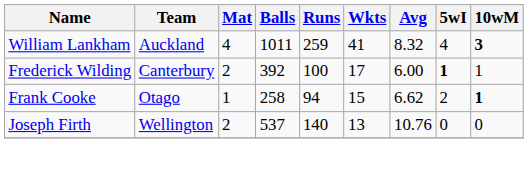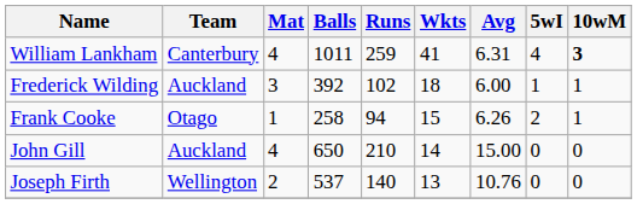William Lankham | Team: Auckland -> Canterbury
William Lankham | Avg: 8.32 -> 6.31
Frederick Wilding | Team: Canterbury -> Auckland
Frederick Wilding | Mat: 2 -> 3
Frederick Wilding | Runs: 100 -> 102
Frederick Wilding | Wkts: 17 -> 18
Frederick Wilding | 5wI: bold -> normal
Frank Cooke | Avg: 6.62 -> 6.26
Frank Cooke | 10wM: bold -> normal
+ row: John Gill | Auckland | 4 | 650 | 210 | 14 | 15.00 | 0 | 0
